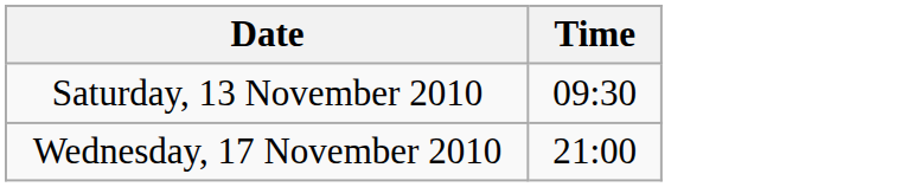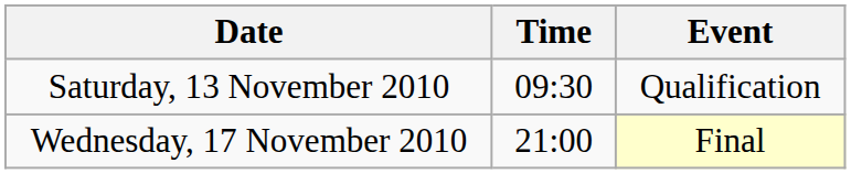+ column: Event | Qualification | Final
